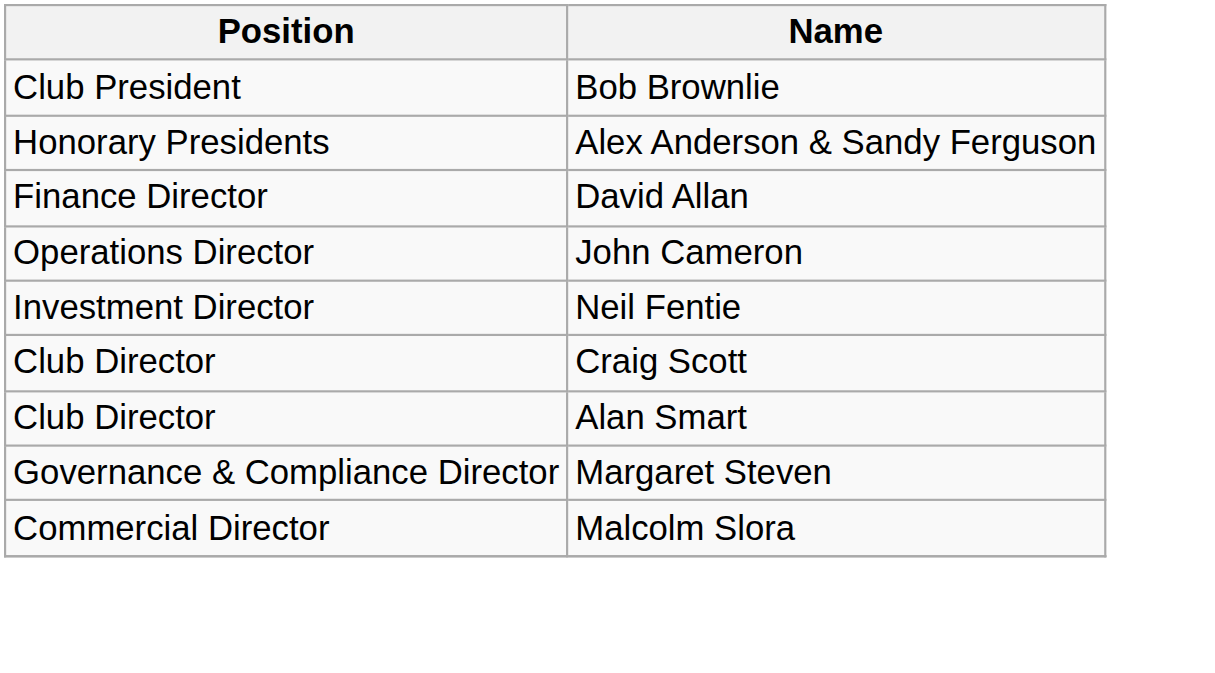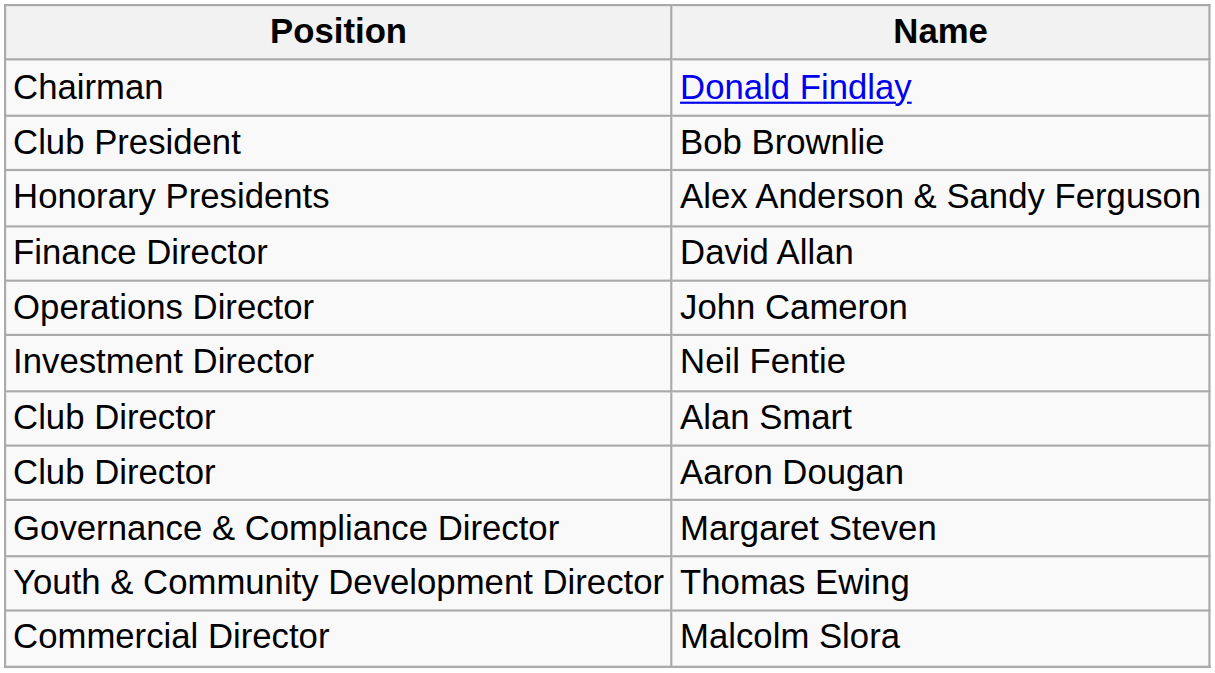+ row: Chairman | Donald Findlay
- row: Club Director | Craig Scott
+ row: Club Director | Aaron Dougan
+ row: Youth & Community Development Director | Thomas Ewing
